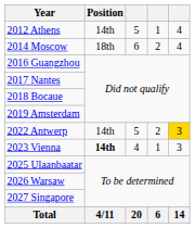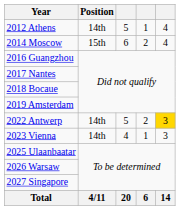2014 Moscow | Position: 18th -> 15th
2023 Vienna | Position: bold -> normal
